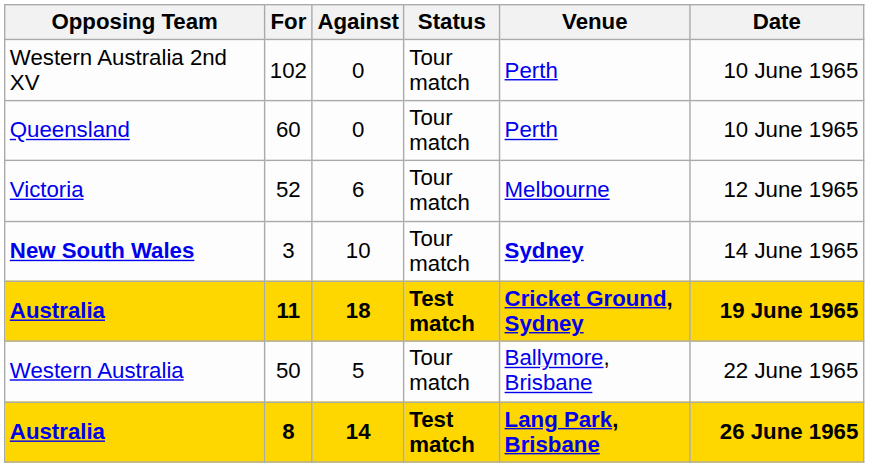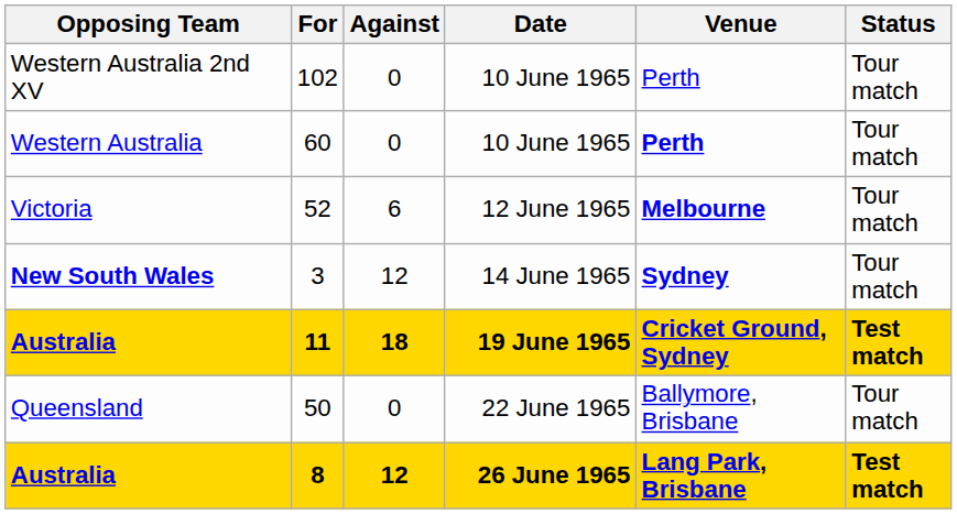columns swapped: Date <-> Status
60 | Opposing Team: Queensland -> Western Australia
60 | Venue: normal -> bold
52 | Venue: normal -> bold
3 | Against: 10 -> 12
50 | Opposing Team: Western Australia -> Queensland
50 | Against: 5 -> 0
8 | Against: 14 -> 12
